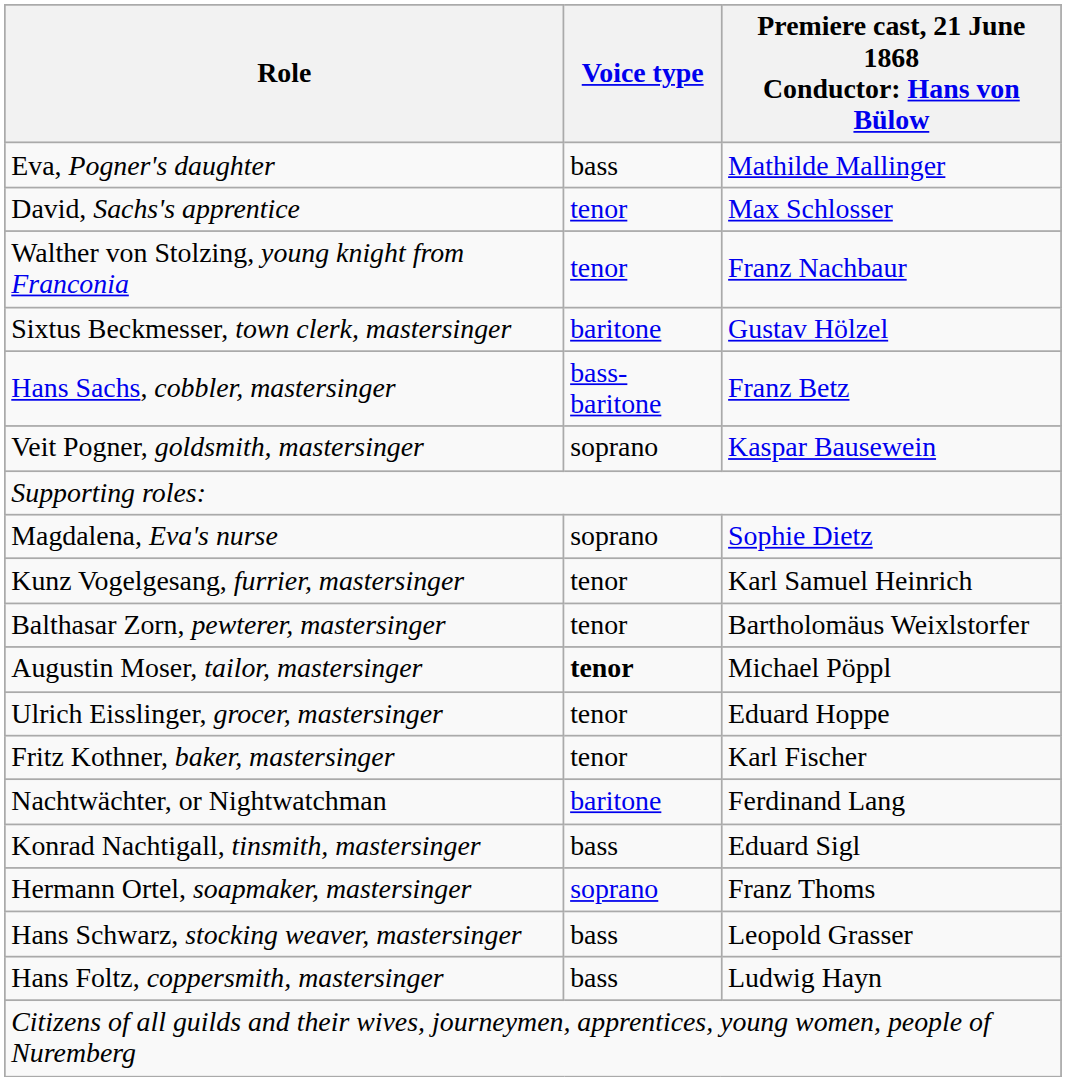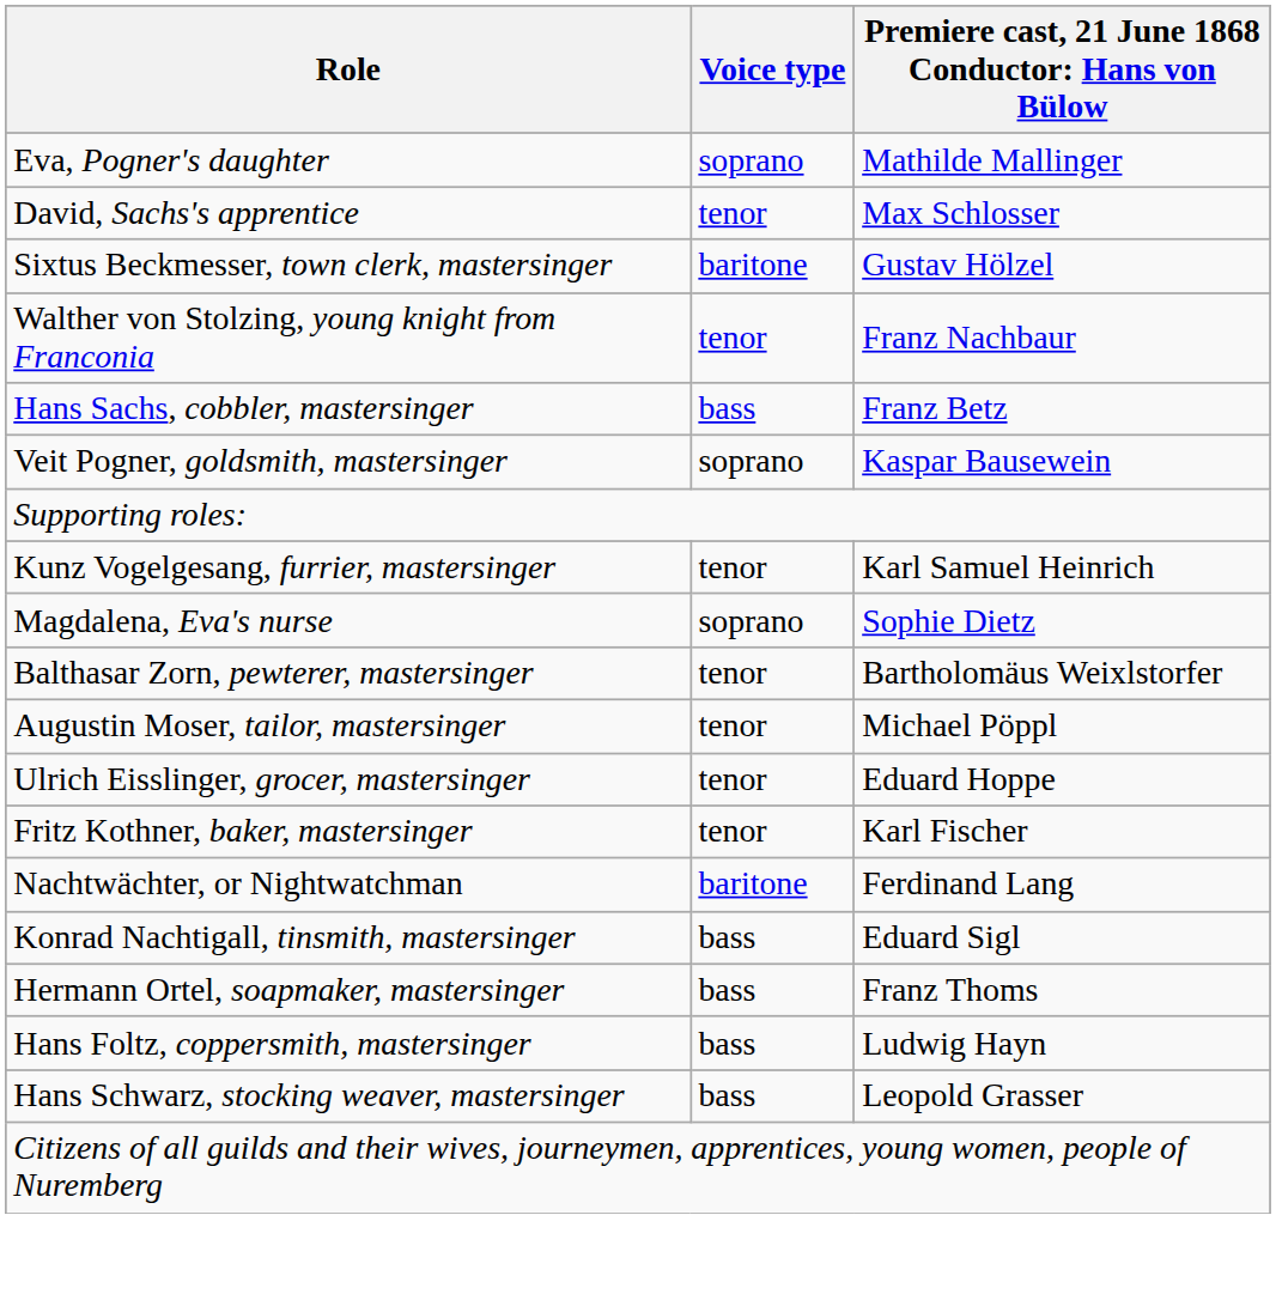Eva, Pogner's daughter | Voice type: bass -> soprano
rows swapped: Walther von Stolzing, young knight from Franconia <-> Sixtus Beckmesser, town clerk, mastersinger
Hans Sachs, cobbler, mastersinger | Voice type: bass-baritone -> bass
rows swapped: Magdalena, Eva's nurse <-> Kunz Vogelgesang, furrier, mastersinger
Augustin Moser, tailor, mastersinger | Voice type: bold -> normal
Hermann Ortel, soapmaker, mastersinger | Voice type: soprano -> bass
rows swapped: Hans Foltz, coppersmith, mastersinger <-> Hans Schwarz, stocking weaver, mastersinger
